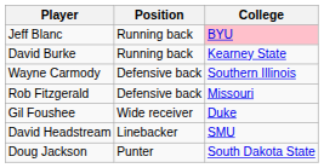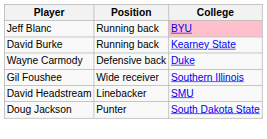Wayne Carmody | College: Southern Illinois -> Duke
- row: Rob Fitzgerald | Defensive back | Missouri
Gil Foushee | College: Duke -> Southern Illinois
